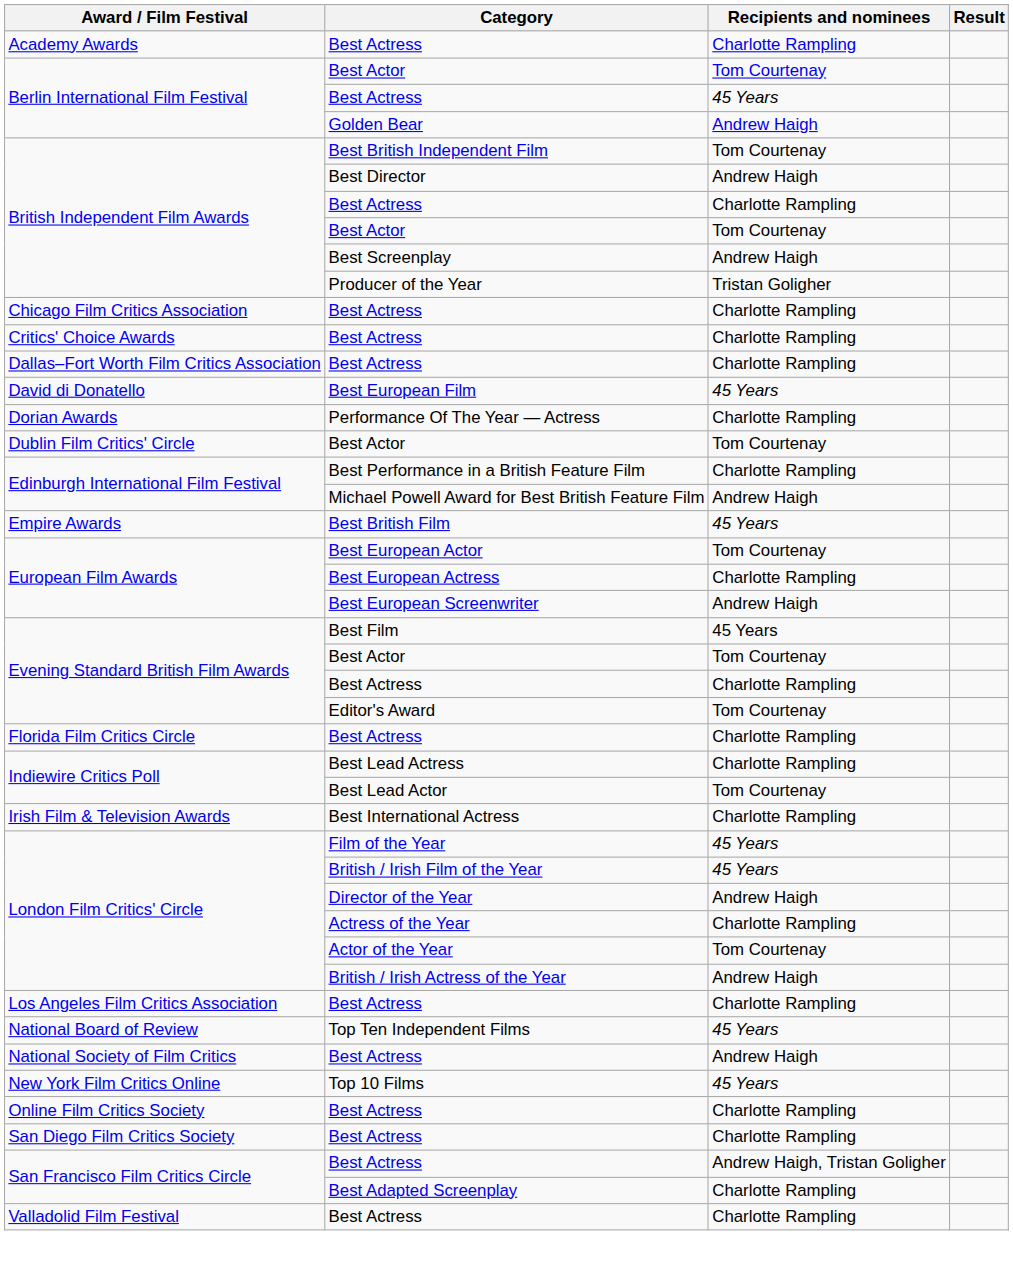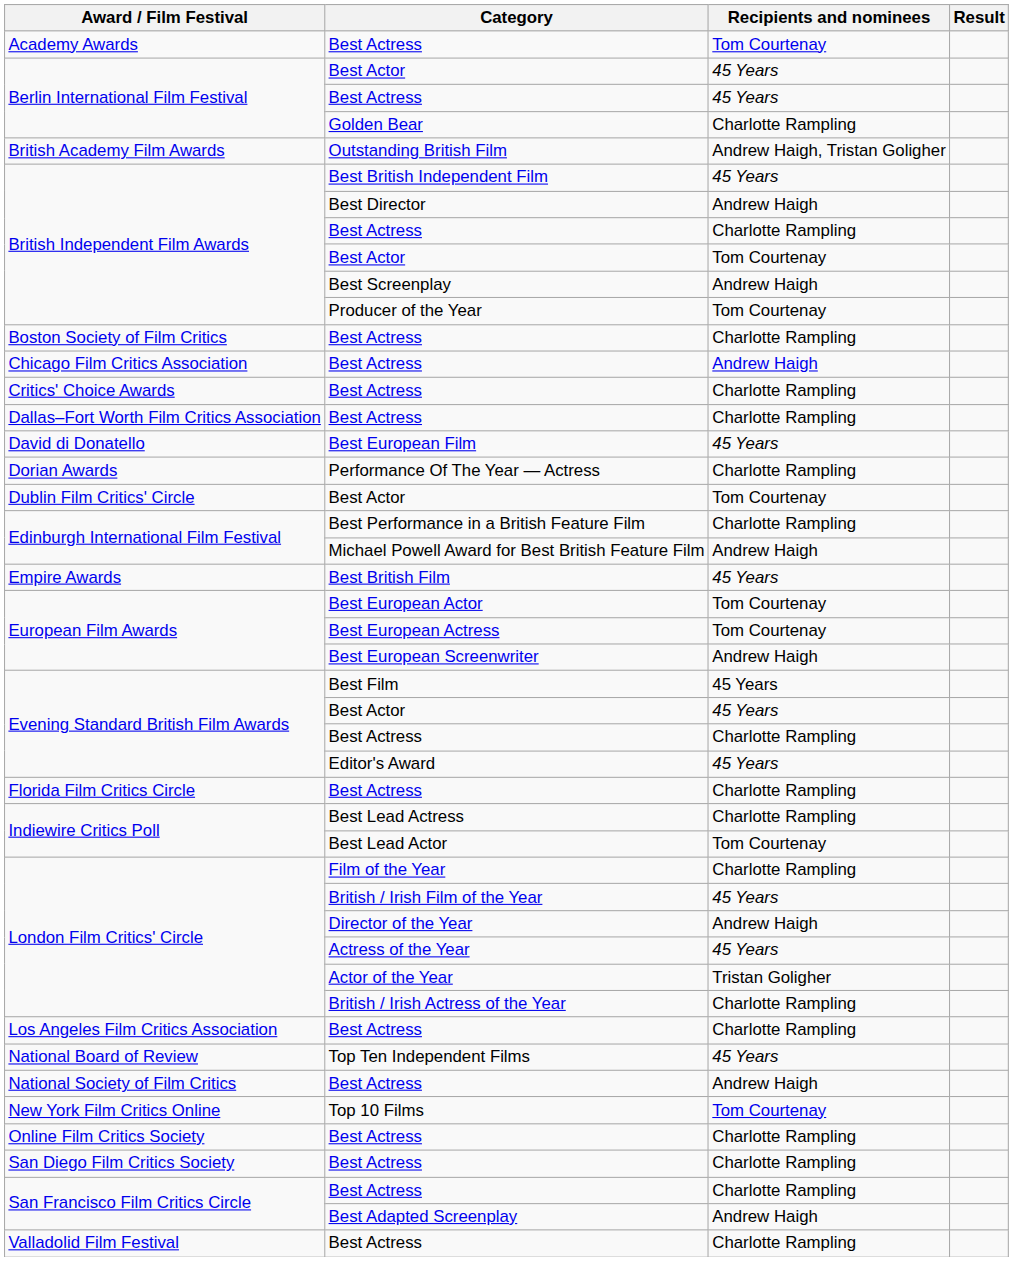Academy Awards / Best Actress | Recipients and nominees: Charlotte Rampling -> Tom Courtenay
Berlin International Film Festival / Best Actor | Recipients and nominees: Tom Courtenay -> 45 Years
Golden Bear | Recipients and nominees: Andrew Haigh -> Charlotte Rampling
+ row: British Academy Film Awards | Outstanding British Film | Andrew Haigh, Tristan Goligher
Best British Independent Film | Recipients and nominees: Tom Courtenay -> 45 Years
Producer of the Year | Recipients and nominees: Tristan Goligher -> Tom Courtenay
+ row: Boston Society of Film Critics | Best Actress | Charlotte Rampling
Chicago Film Critics Association / Best Actress | Recipients and nominees: Charlotte Rampling -> Andrew Haigh
Best European Actress | Recipients and nominees: Charlotte Rampling -> Tom Courtenay
Evening Standard British Film Awards / Best Actor | Recipients and nominees: Tom Courtenay -> 45 Years
Editor's Award | Recipients and nominees: Tom Courtenay -> 45 Years
- row: Irish Film & Television Awards | Best International Actress | Charlotte Rampling
Film of the Year | Recipients and nominees: 45 Years -> Charlotte Rampling
Actress of the Year | Recipients and nominees: Charlotte Rampling -> 45 Years
Actor of the Year | Recipients and nominees: Tom Courtenay -> Tristan Goligher
British / Irish Actress of the Year | Recipients and nominees: Andrew Haigh -> Charlotte Rampling
Top 10 Films | Recipients and nominees: 45 Years -> Tom Courtenay
San Francisco Film Critics Circle / Best Actress | Recipients and nominees: Andrew Haigh, Tristan Goligher -> Charlotte Rampling
Best Adapted Screenplay | Recipients and nominees: Charlotte Rampling -> Andrew Haigh
